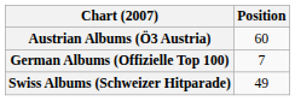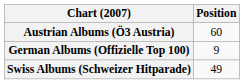German Albums (Offizielle Top 100) | Position: 7 -> 9
